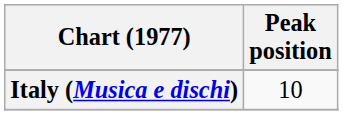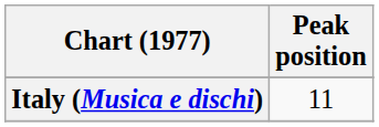Italy (Musica e dischi) | Peak position: 10 -> 11
